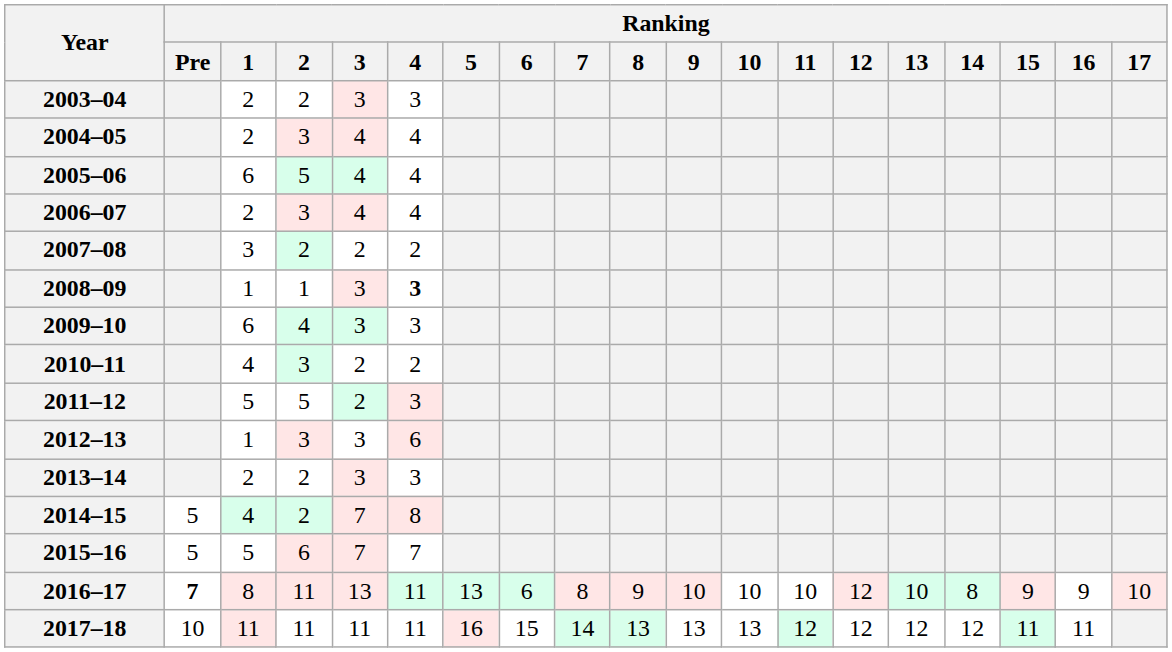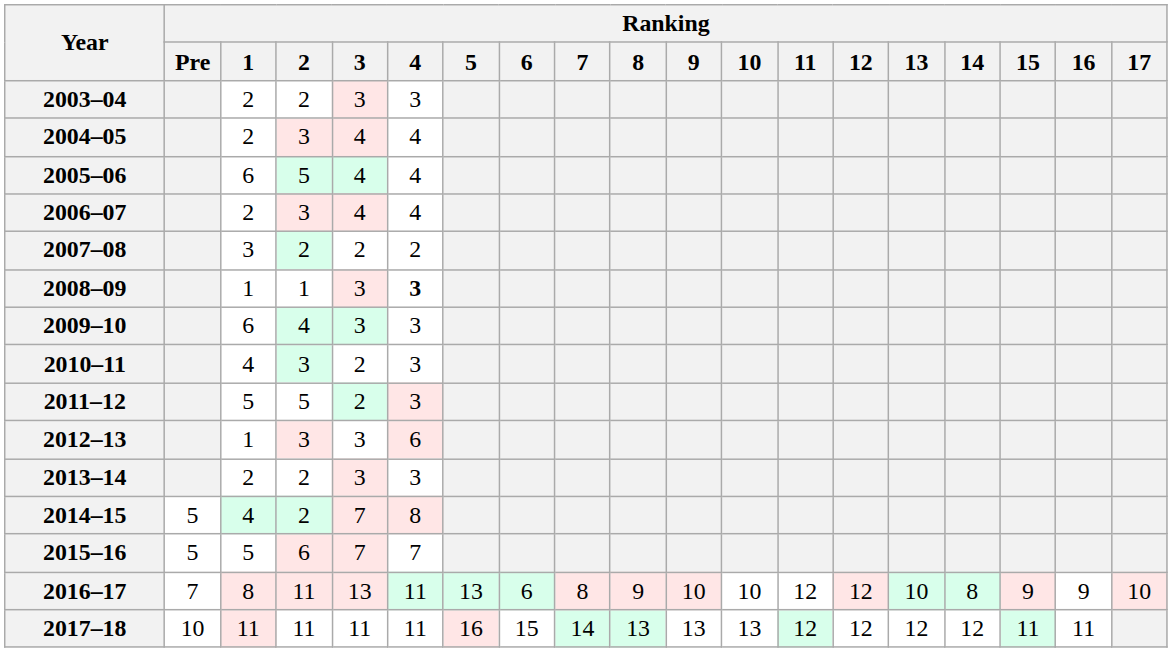2010–11 | Ranking / 4: 2 -> 3
2016–17 | Ranking / Pre: bold -> normal
2016–17 | Ranking / 11: 10 -> 12
